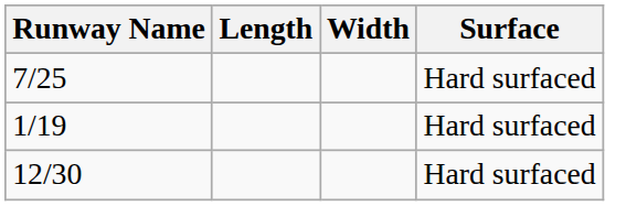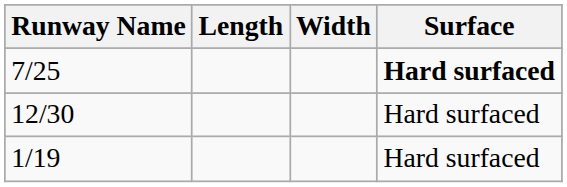7/25 | Surface: normal -> bold
rows swapped: 12/30 <-> 1/19
